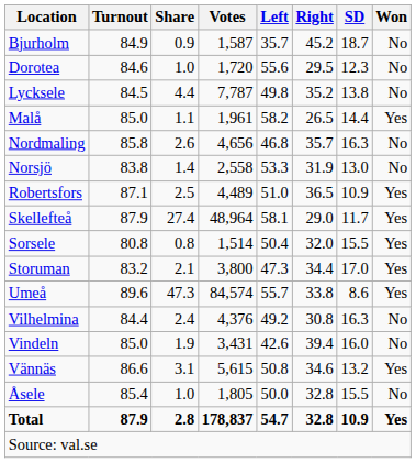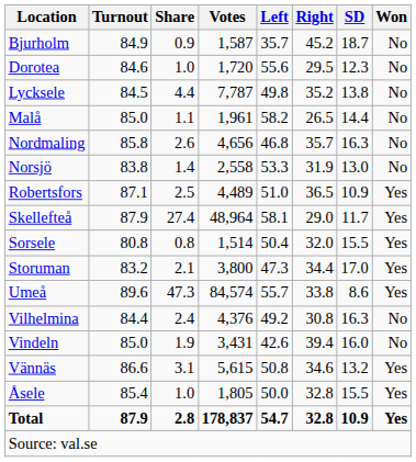Malå | Won: Yes -> No
Åsele | Won: No -> Yes
